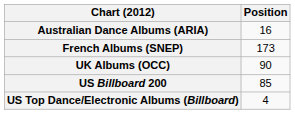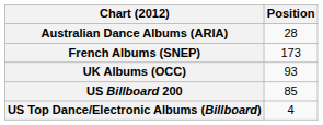Australian Dance Albums (ARIA) | Position: 16 -> 28
UK Albums (OCC) | Position: 90 -> 93
